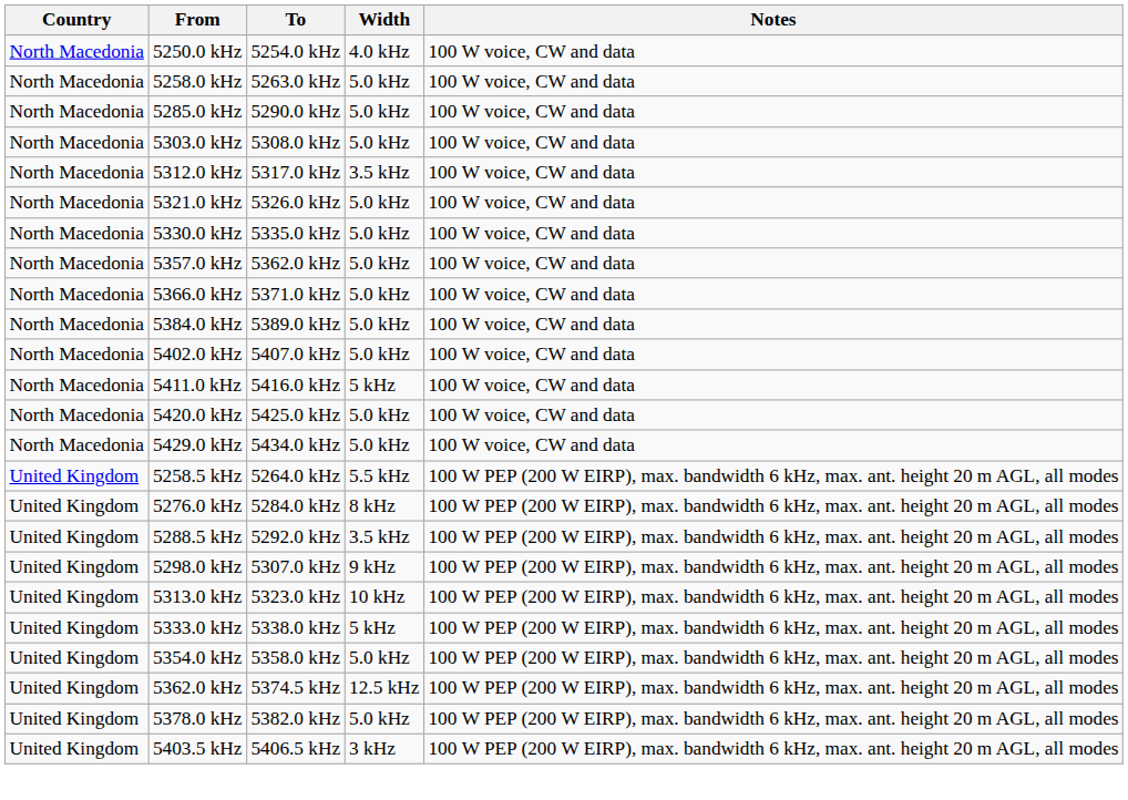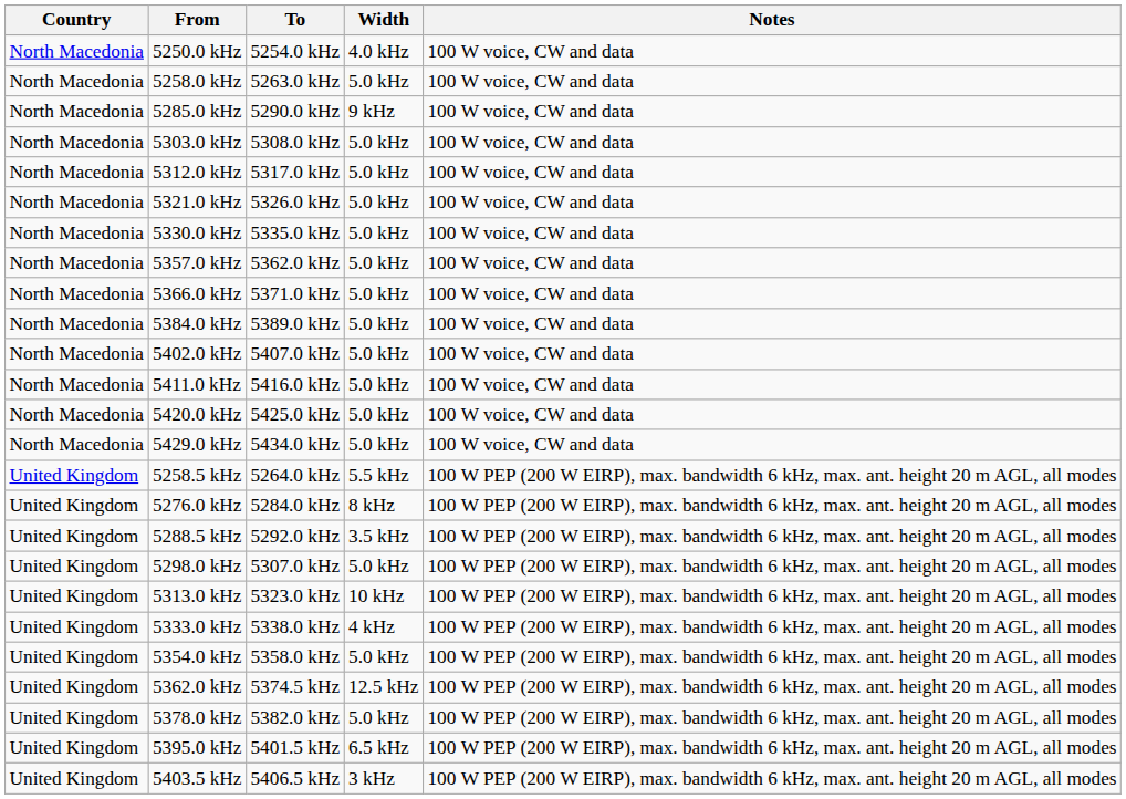5285.0 kHz | Width: 5.0 kHz -> 9 kHz
5312.0 kHz | Width: 3.5 kHz -> 5.0 kHz
5411.0 kHz | Width: 5 kHz -> 5.0 kHz
5298.0 kHz | Width: 9 kHz -> 5.0 kHz
5333.0 kHz | Width: 5 kHz -> 4 kHz
+ row: United Kingdom | 5395.0 kHz | 5401.5 kHz | 6.5 kHz | 100 W PEP (200 W EIRP), max. bandwidth 6 kHz, max. ant. height 20 m AGL, all modes
